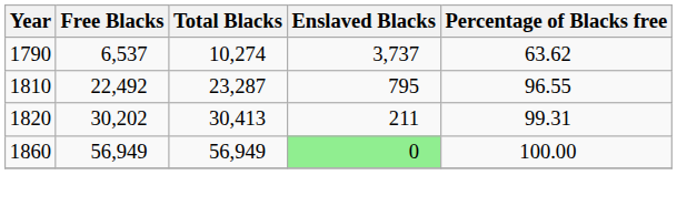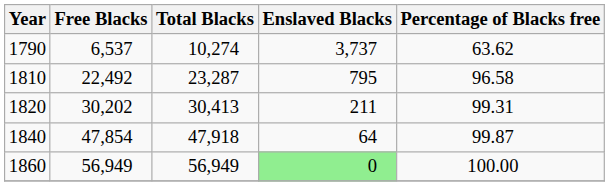1810 | Percentage of Blacks free: 96.55 -> 96.58
+ row: 1840 | 47,854 | 47,918 | 64 | 99.87
